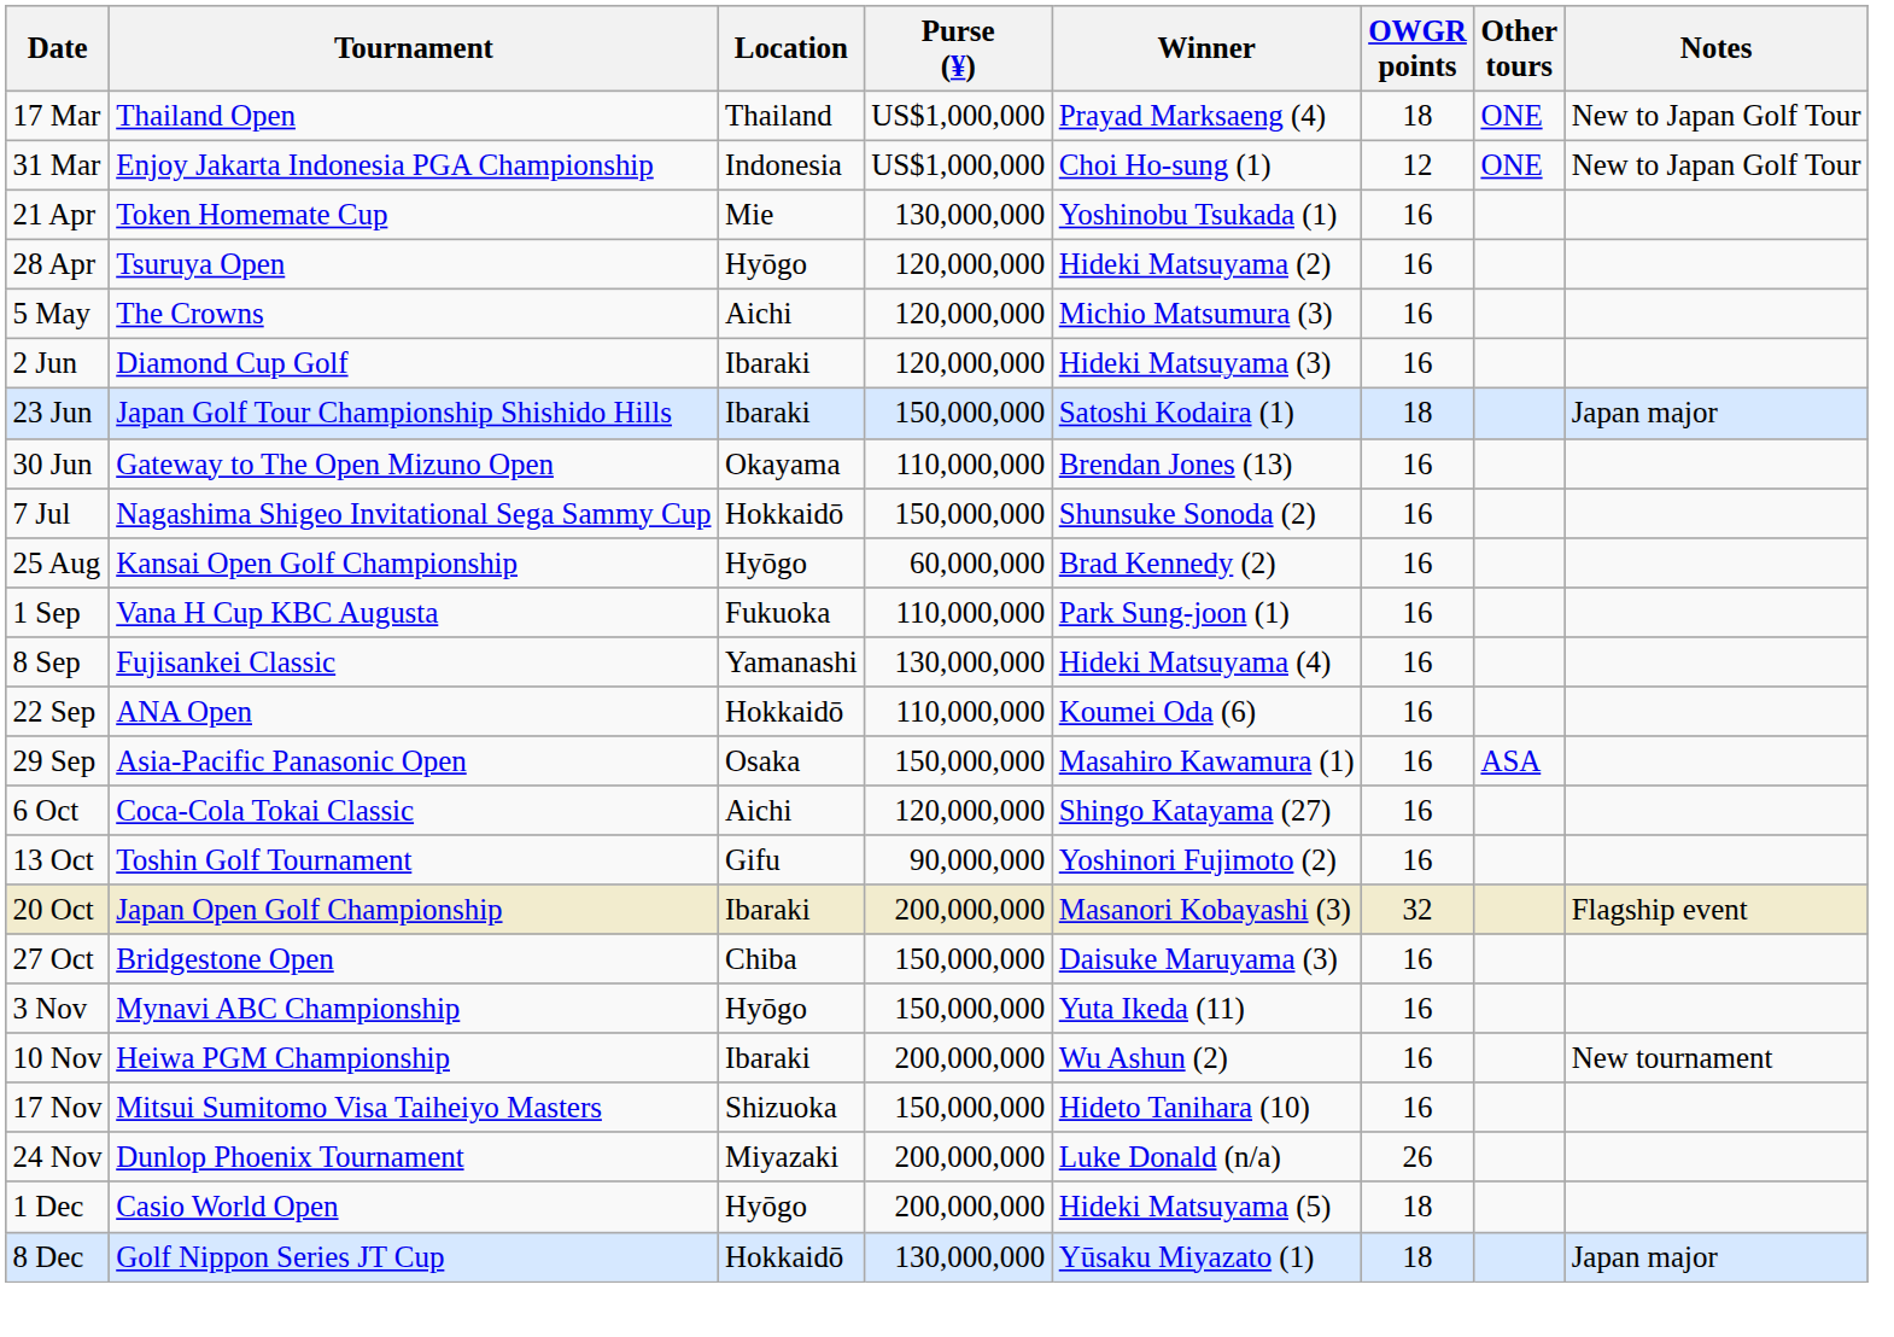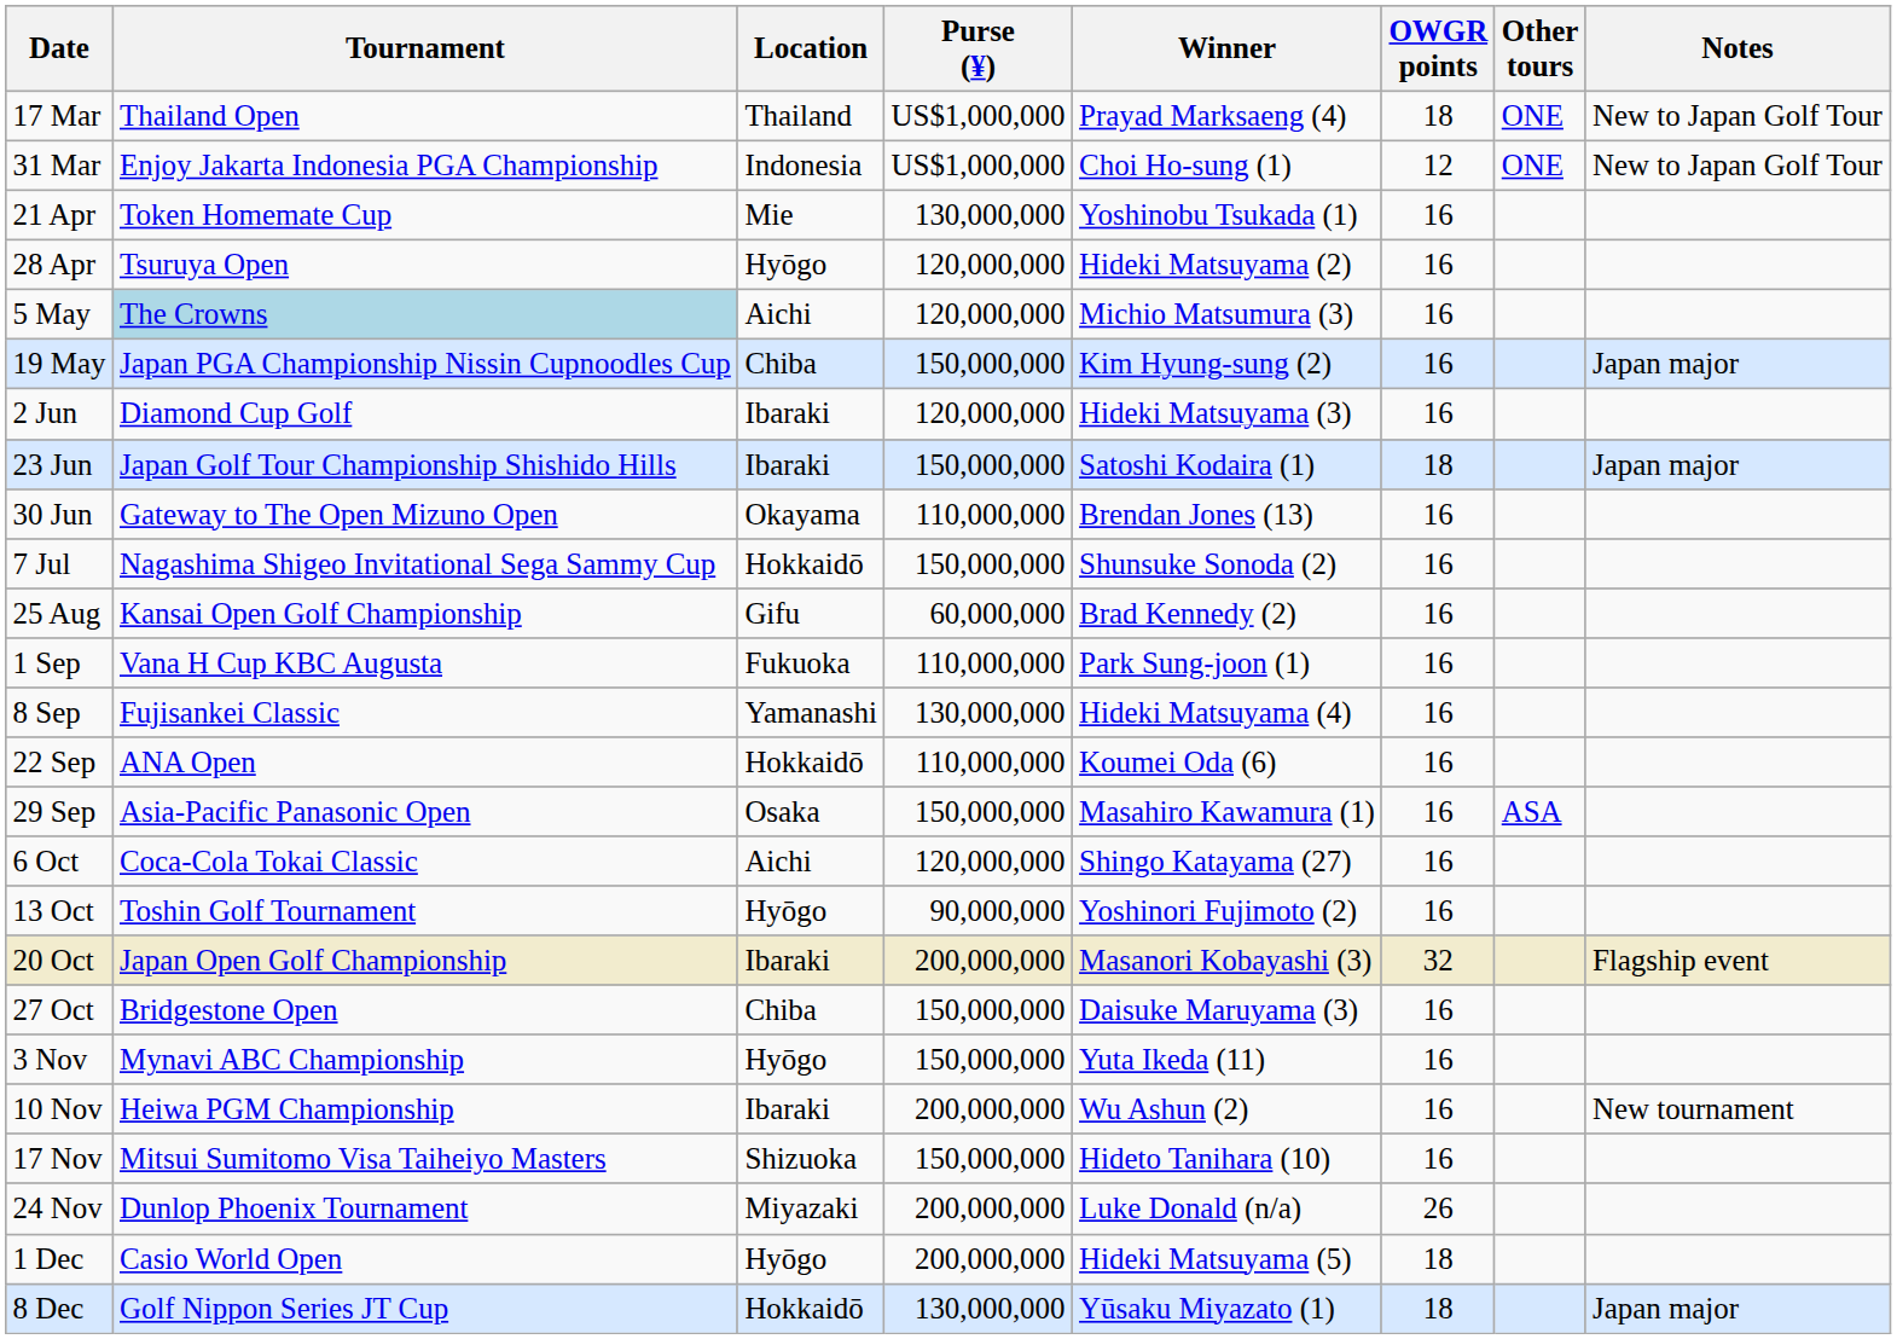5 May | Tournament: no background -> lightblue background
+ row: 19 May | Japan PGA Championship Nissin Cupnoodles Cup | Chiba | 150,000,000 | Kim Hyung-sung (2) | 16 | Japan major
25 Aug | Location: Hyōgo -> Gifu
13 Oct | Location: Gifu -> Hyōgo
